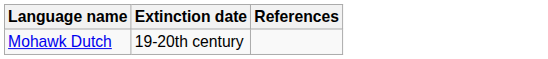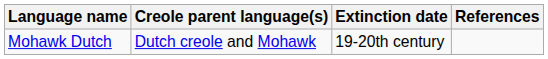+ column: Creole parent language(s) | Dutch creole and Mohawk
